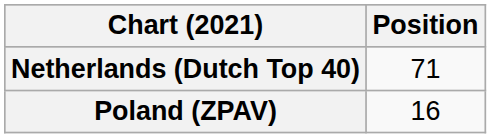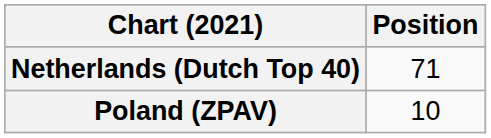Poland (ZPAV) | Position: 16 -> 10
